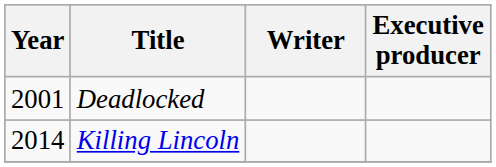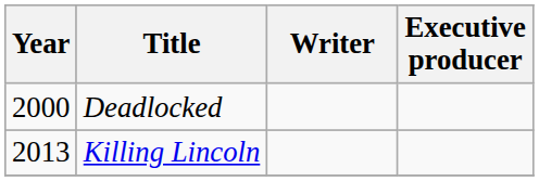Deadlocked | Year: 2001 -> 2000
Killing Lincoln | Year: 2014 -> 2013
